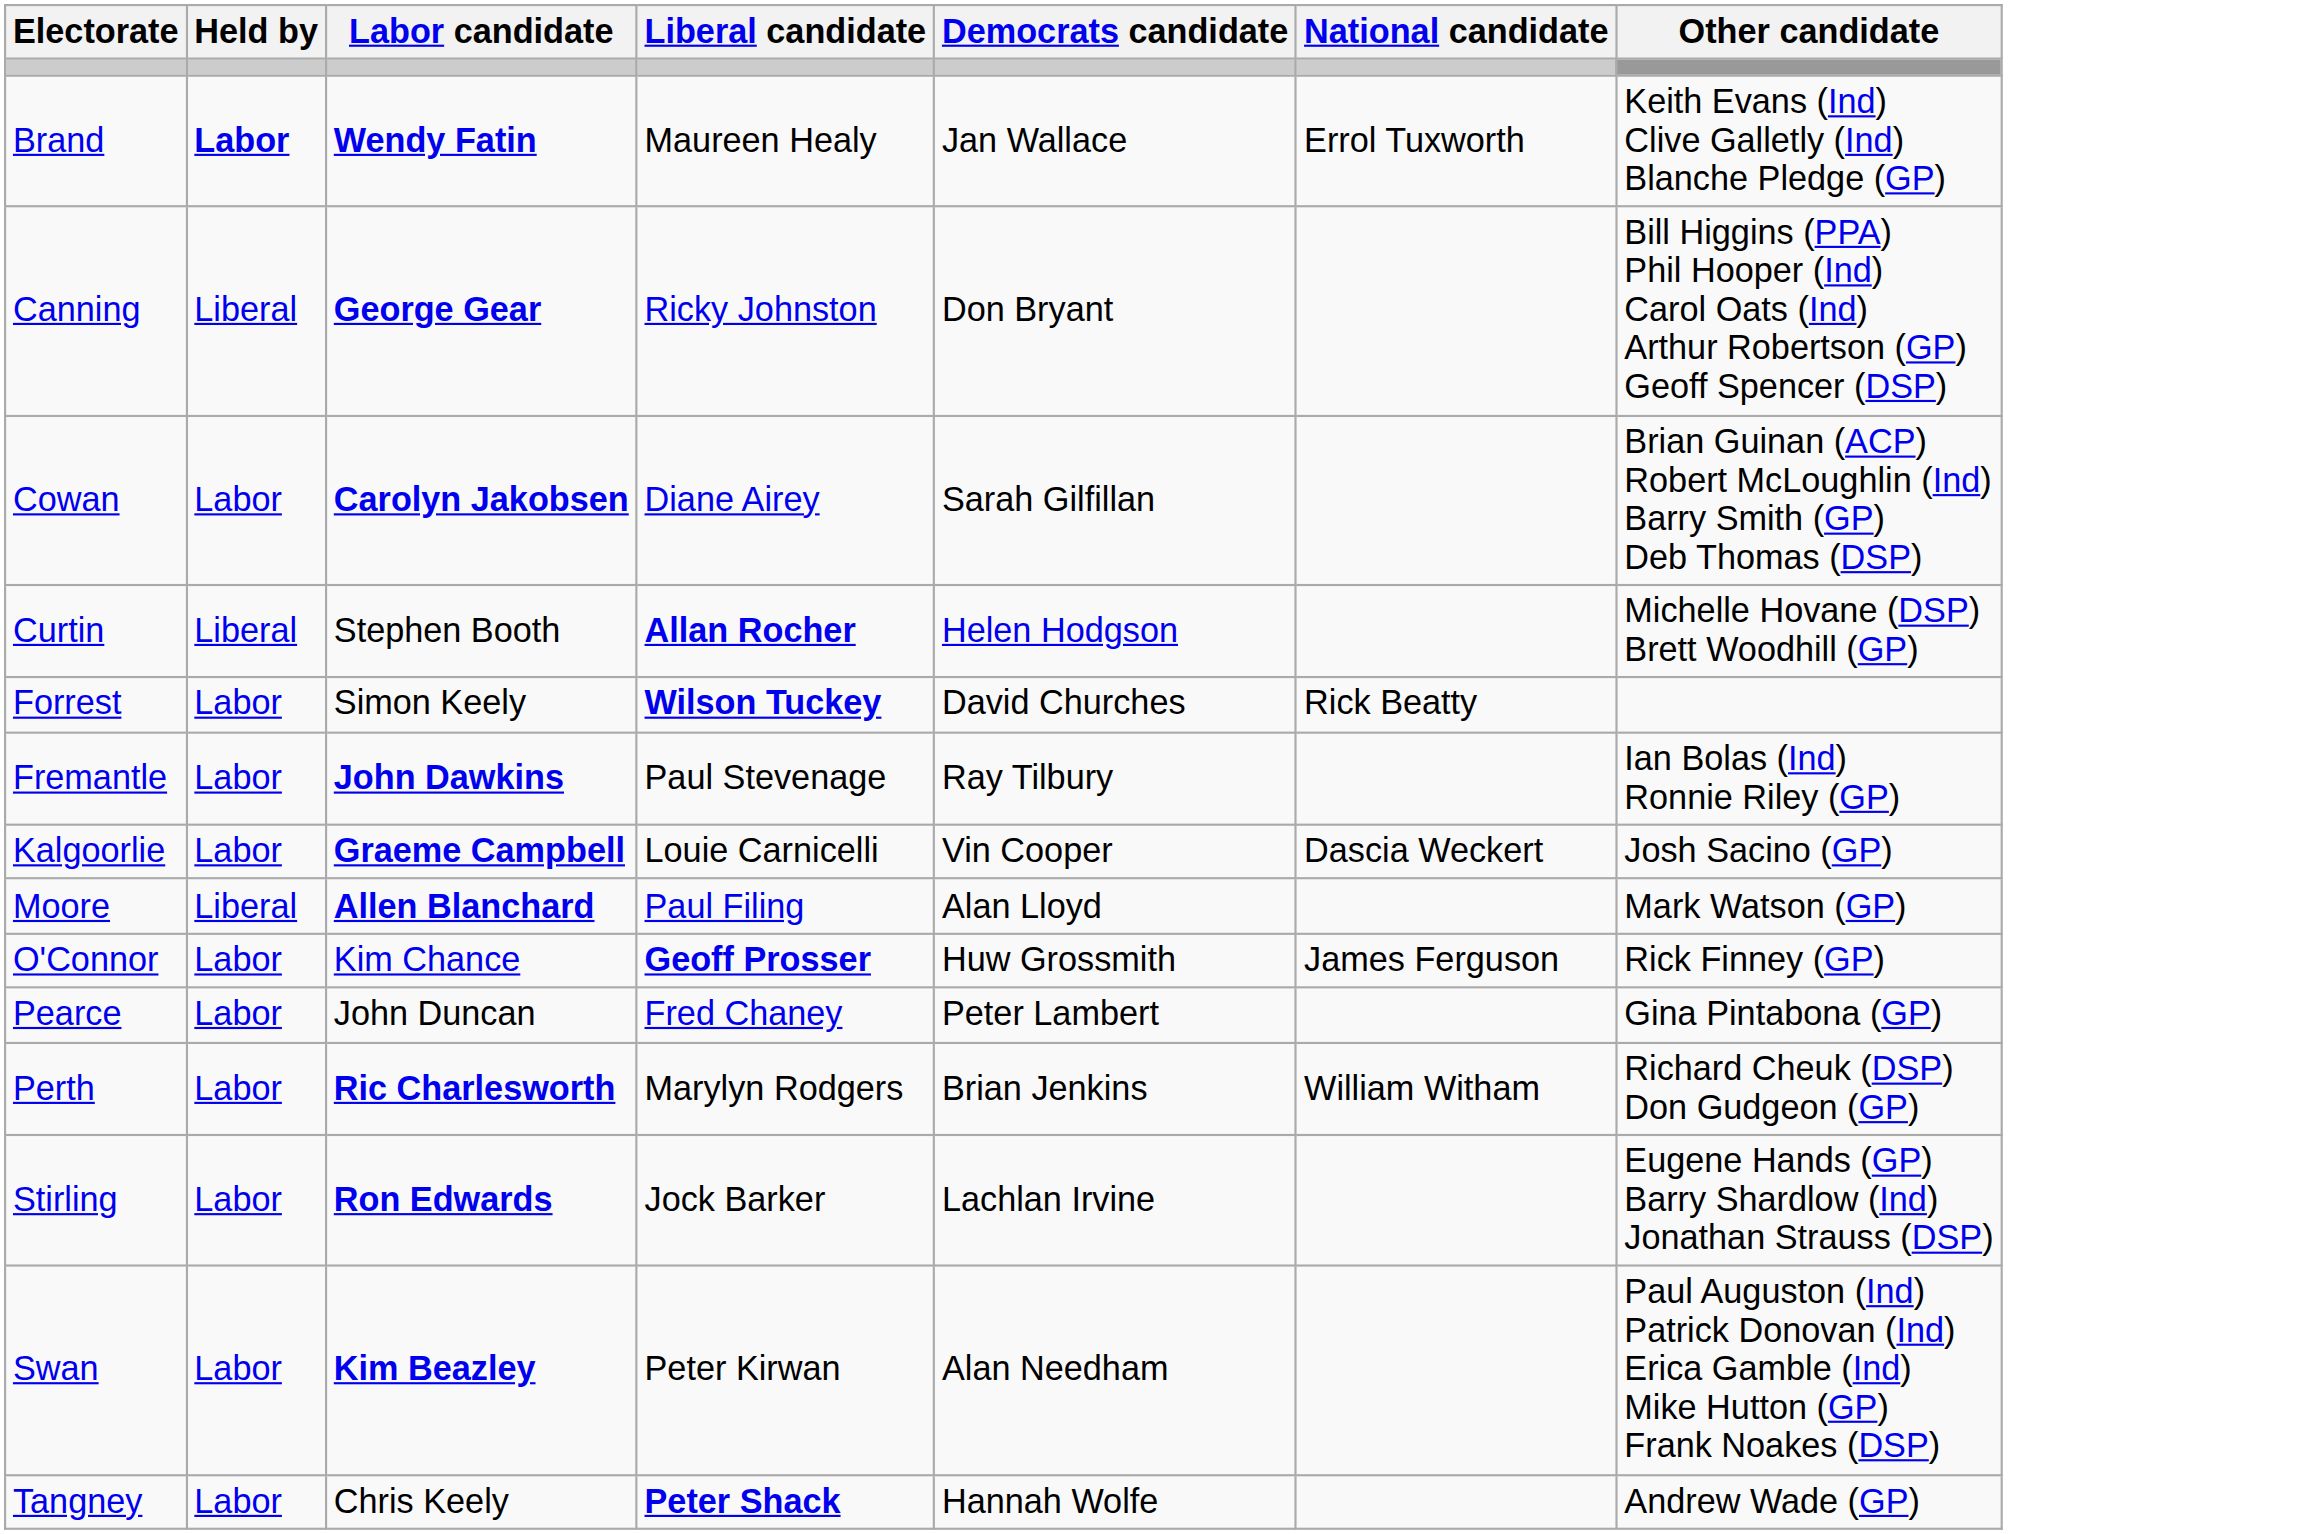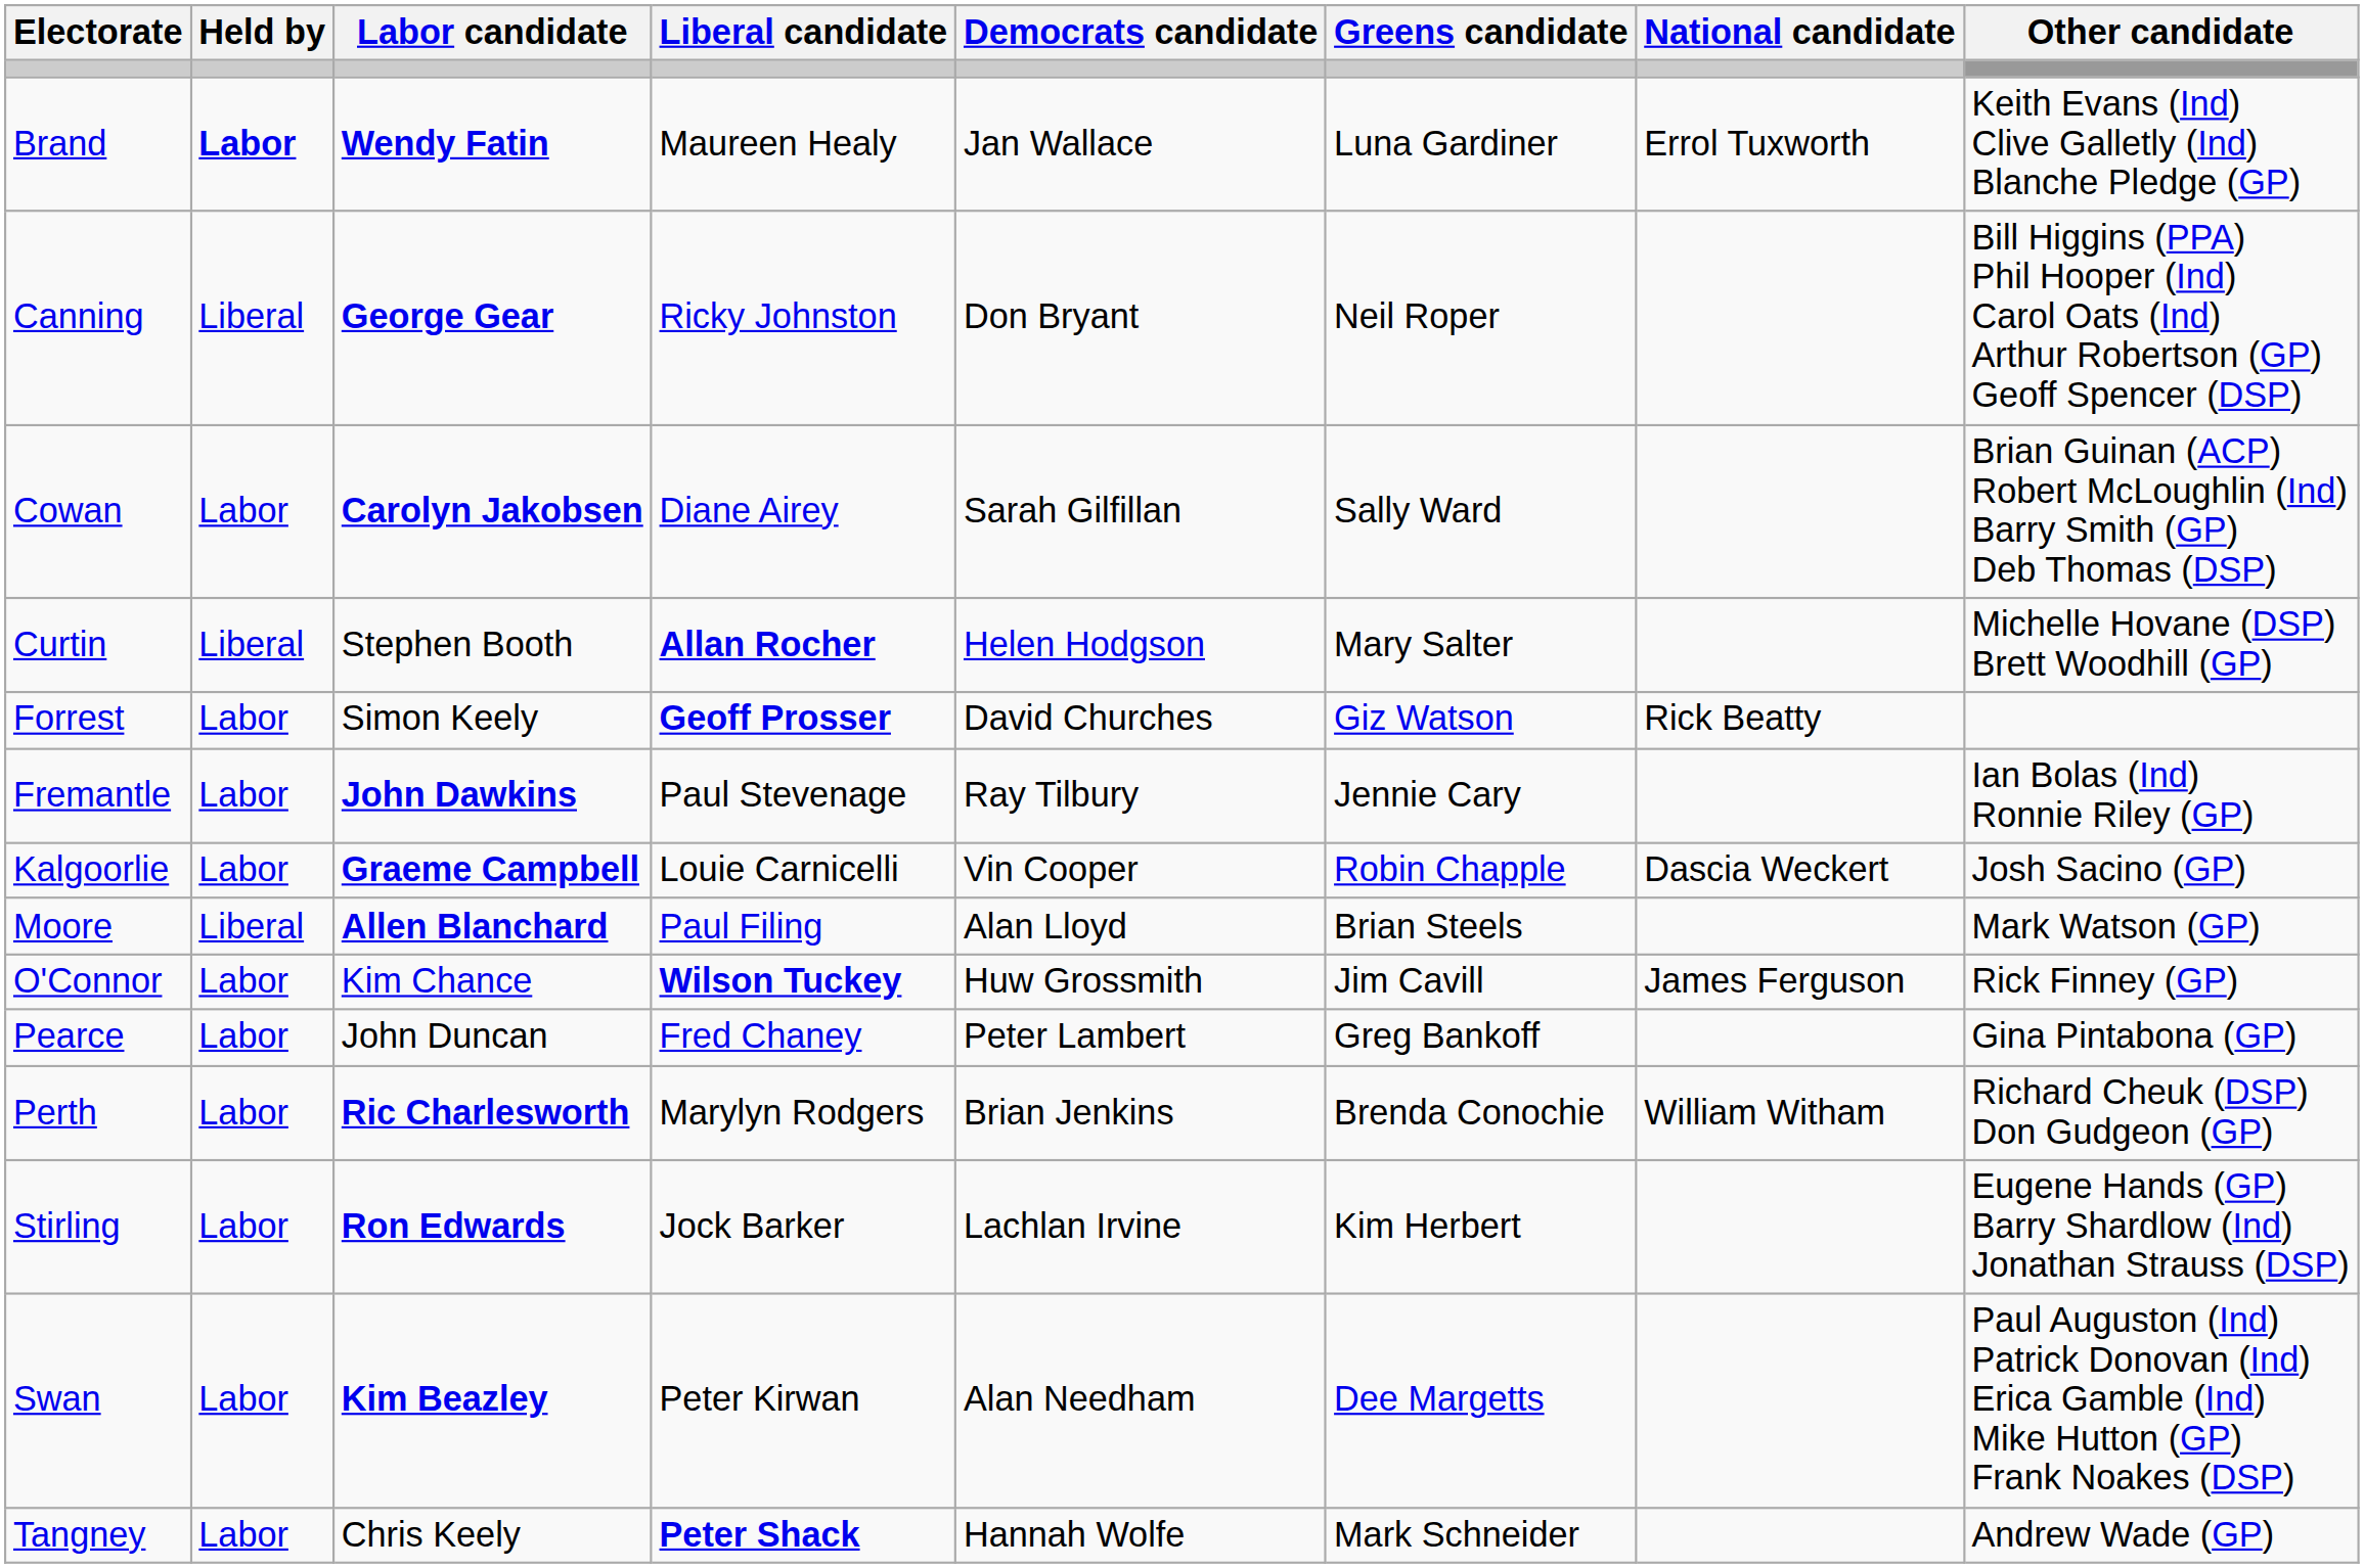+ column: Greens candidate | Luna Gardiner | Neil Roper | Sally Ward | Mary Salter | Giz Watson | Jennie Cary | Robin Chapple | Brian Steels | Jim Cavill | Greg Bankoff | Brenda Conochie | Kim Herbert | Dee Margetts | Mark Schneider
Forrest | Liberal candidate: Wilson Tuckey -> Geoff Prosser
O'Connor | Liberal candidate: Geoff Prosser -> Wilson Tuckey
